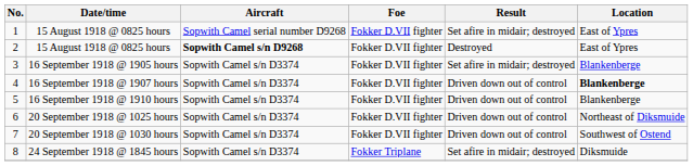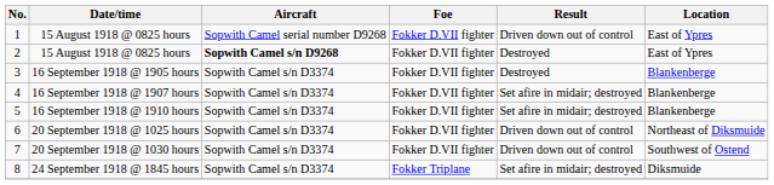1 | Result: Set afire in midair; destroyed -> Driven down out of control
3 | Result: Set afire in midair; destroyed -> Destroyed
4 | Result: Driven down out of control -> Set afire in midair; destroyed
4 | Location: bold -> normal
5 | Result: Driven down out of control -> Set afire in midair; destroyed
